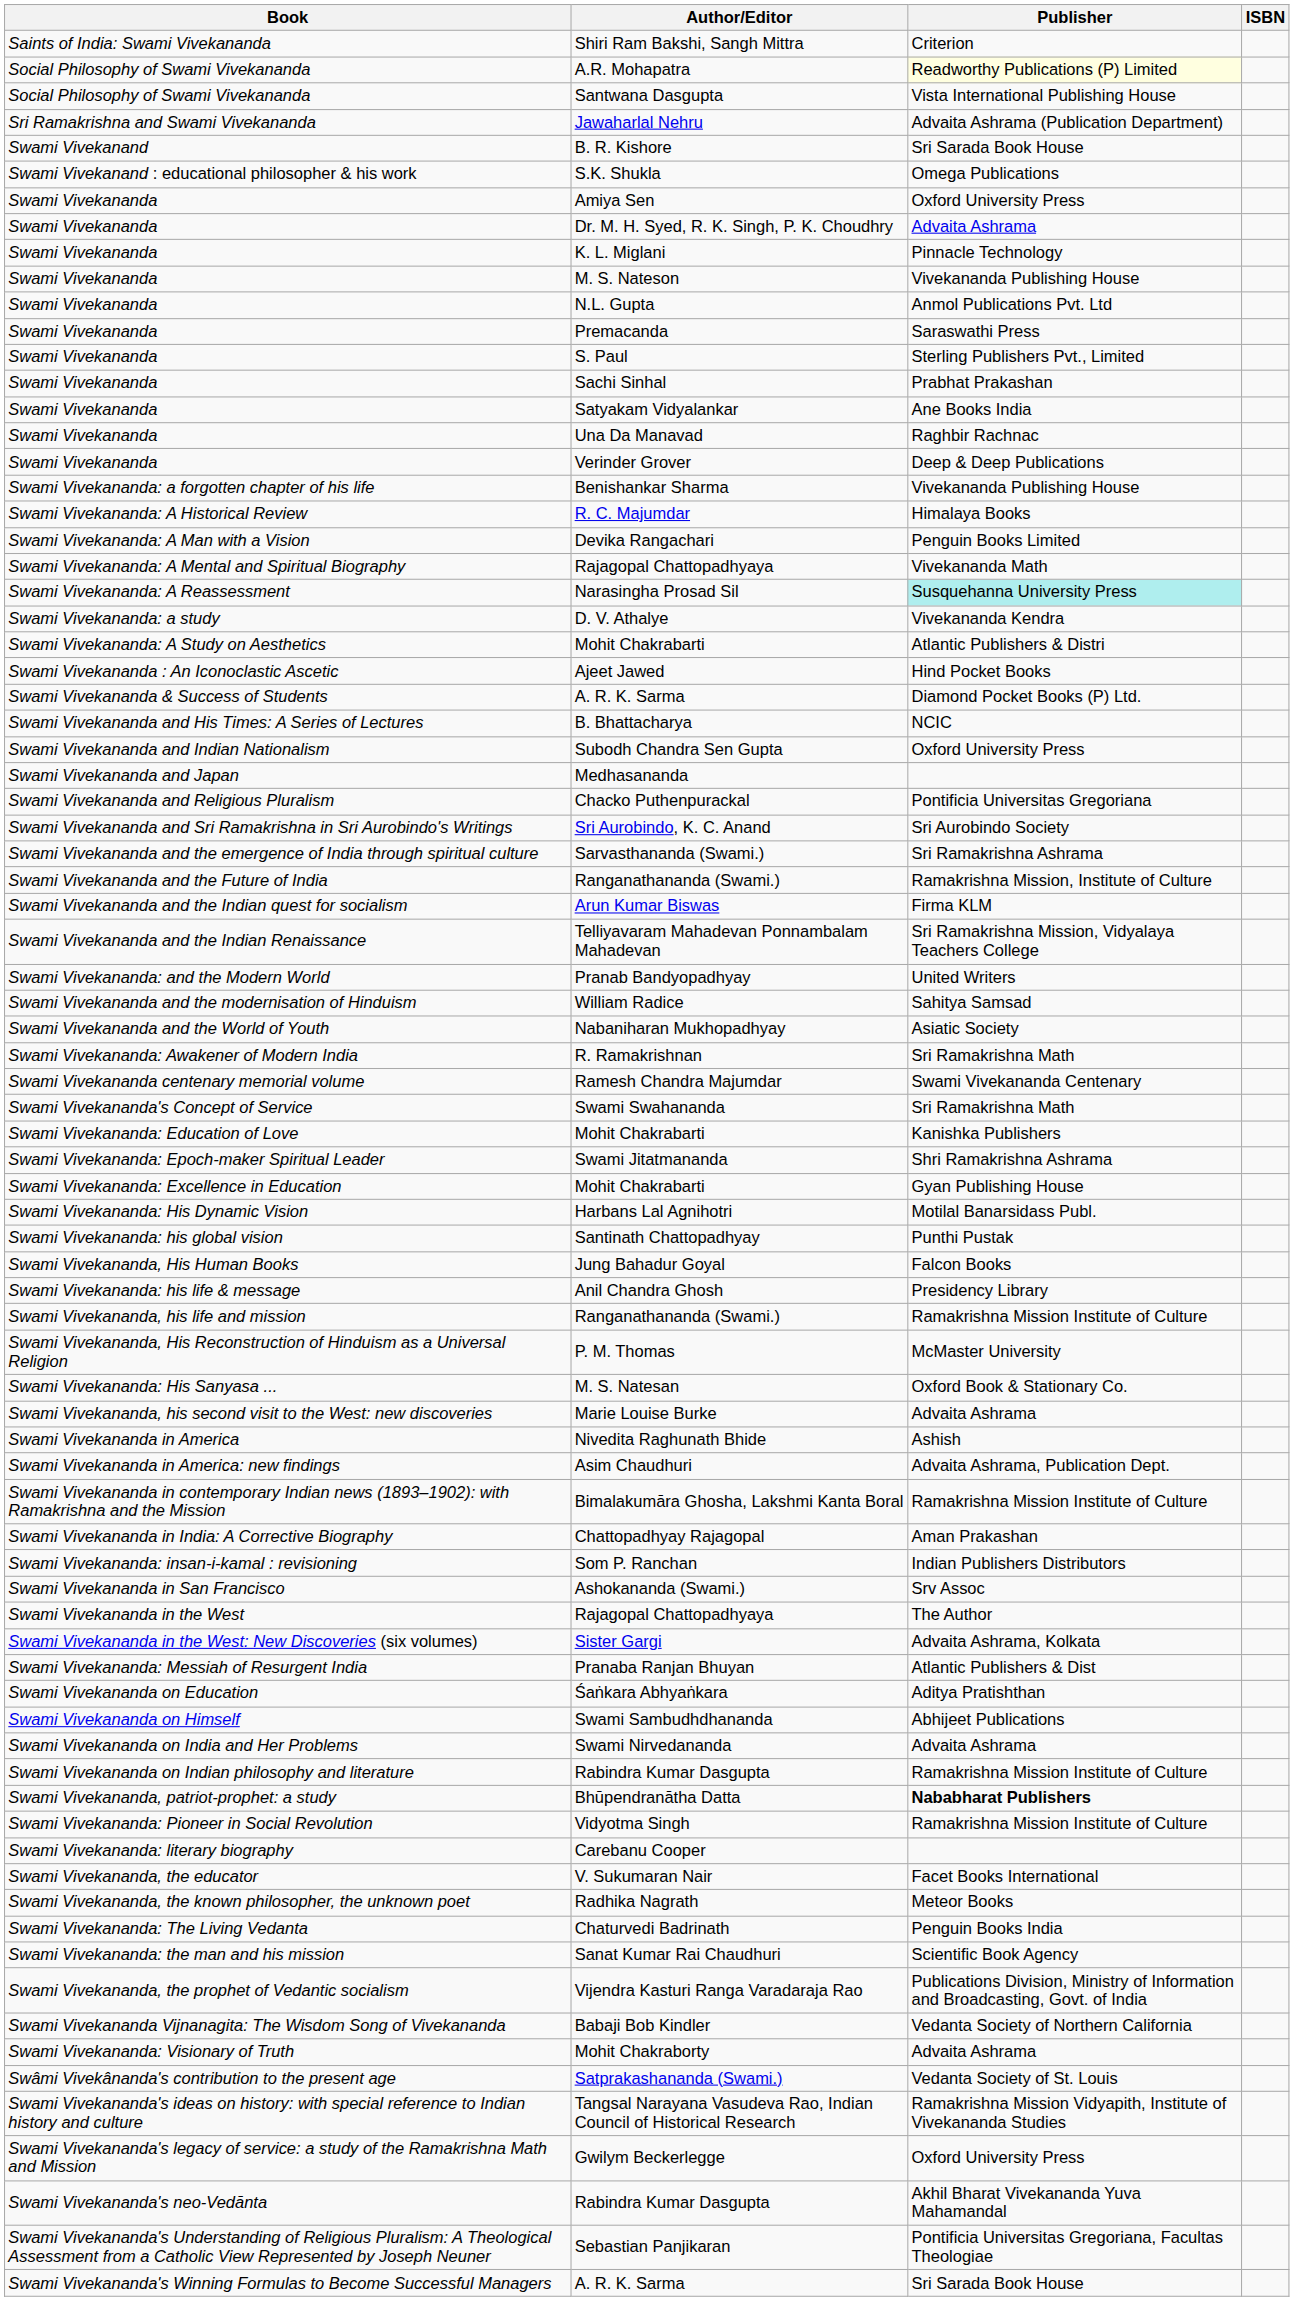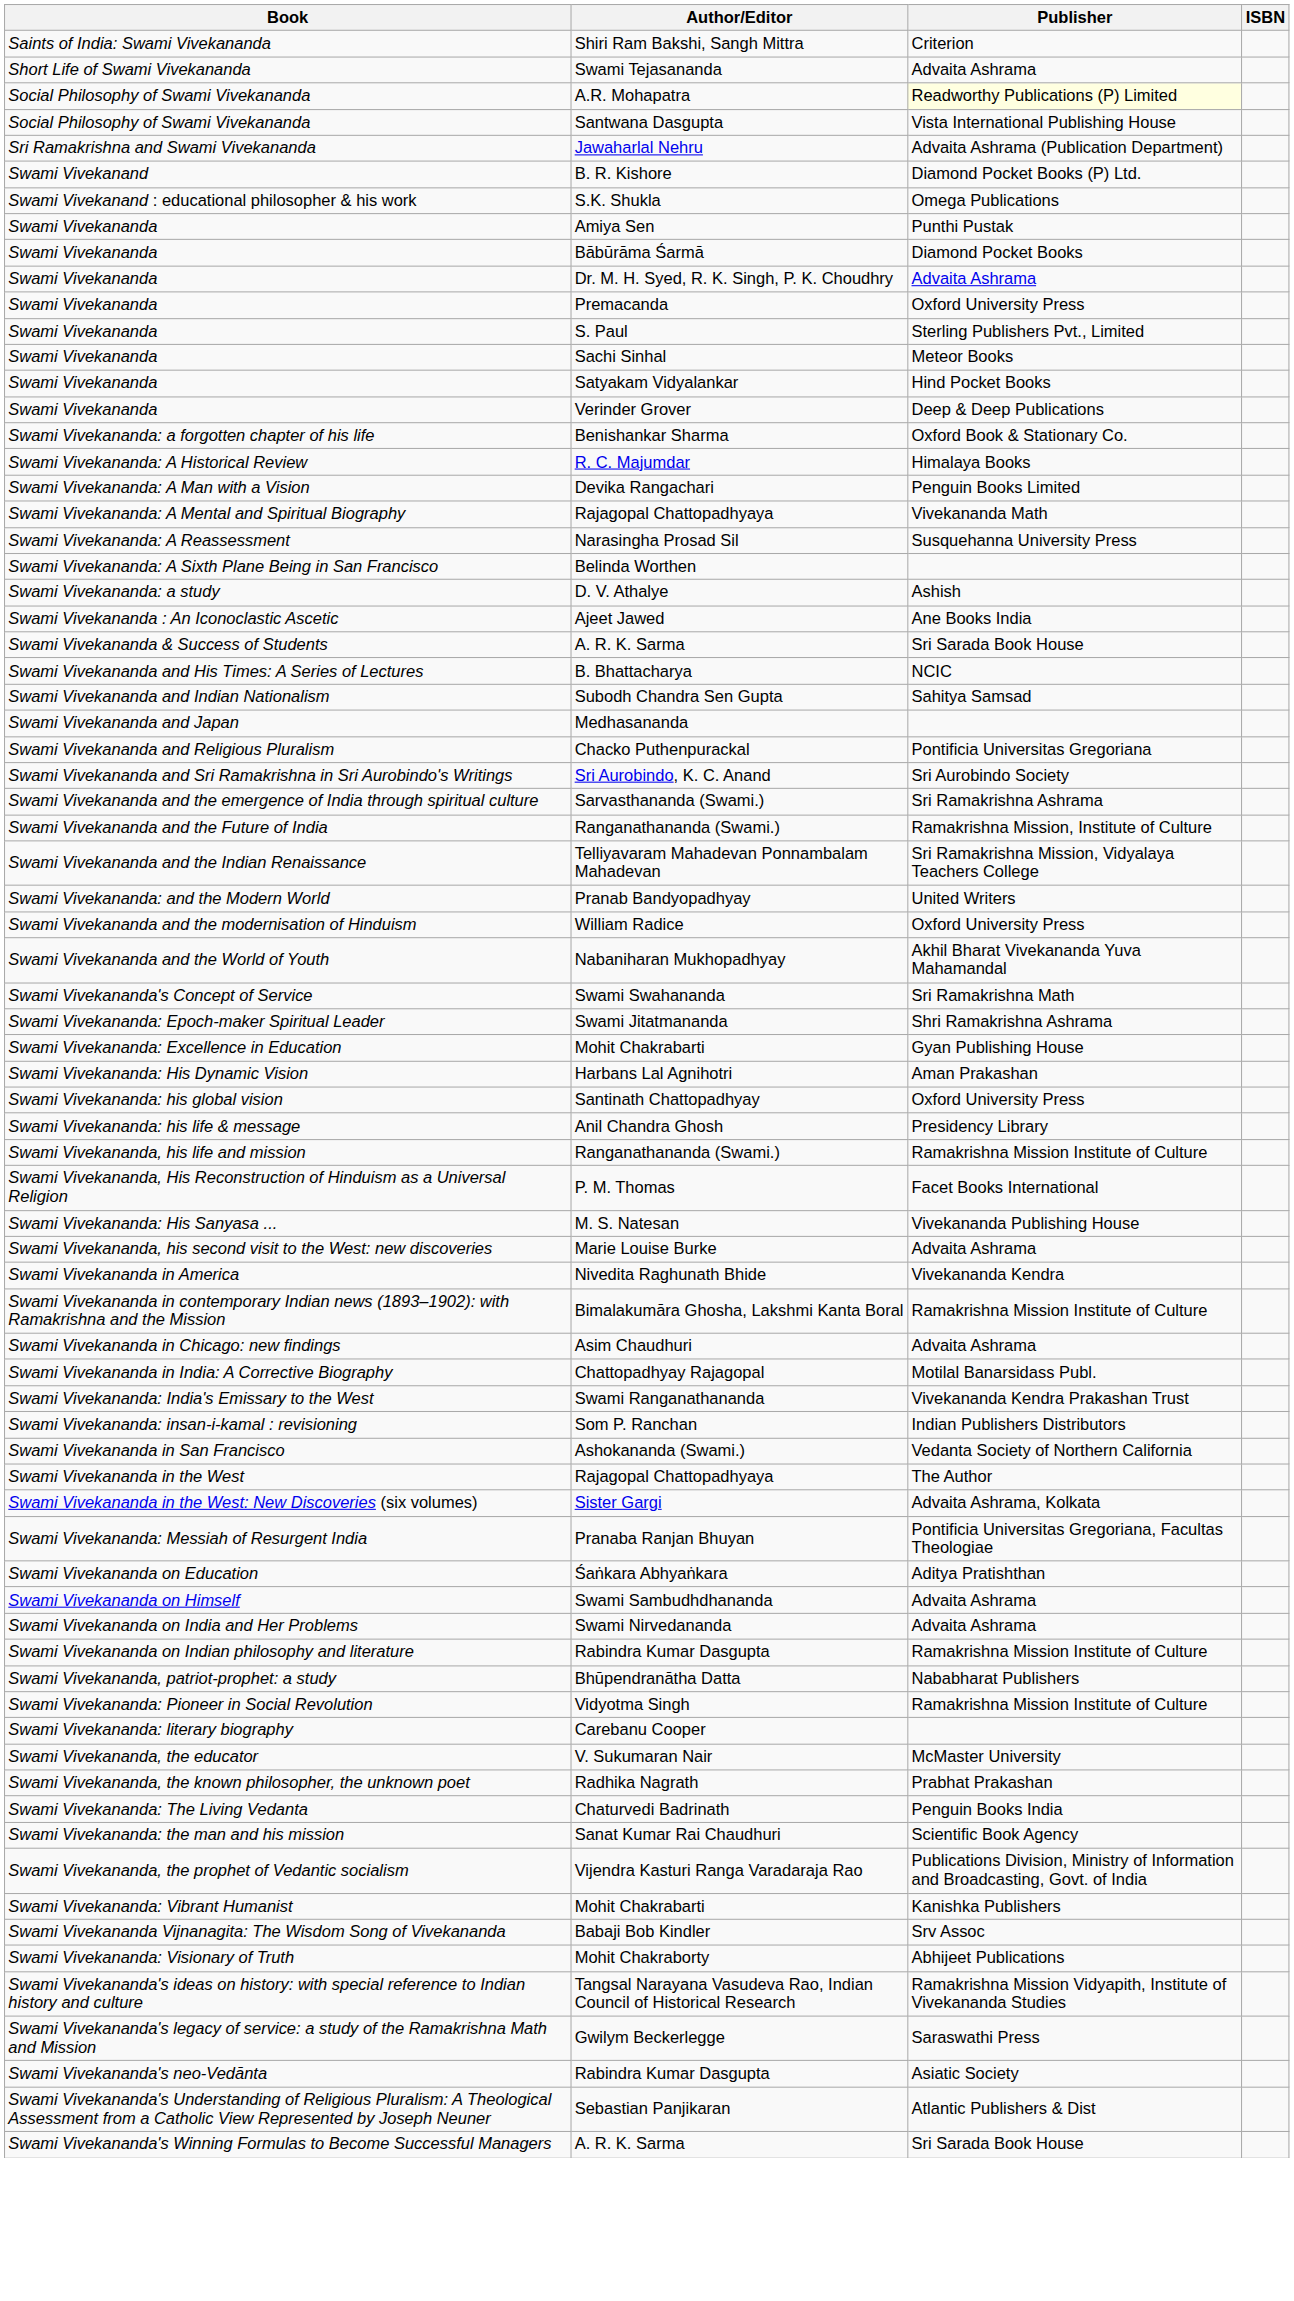+ row: Short Life of Swami Vivekananda | Swami Tejasananda | Advaita Ashrama
B. R. Kishore | Publisher: Sri Sarada Book House -> Diamond Pocket Books (P) Ltd.
Amiya Sen | Publisher: Oxford University Press -> Punthi Pustak
+ row: Swami Vivekananda | Bābūrāma Śarmā | Diamond Pocket Books
- row: Swami Vivekananda | K. L. Miglani | Pinnacle Technology
- row: Swami Vivekananda | M. S. Nateson | Vivekananda Publishing House
- row: Swami Vivekananda | N.L. Gupta | Anmol Publications Pvt. Ltd
Premacanda | Publisher: Saraswathi Press -> Oxford University Press
Sachi Sinhal | Publisher: Prabhat Prakashan -> Meteor Books
Satyakam Vidyalankar | Publisher: Ane Books India -> Hind Pocket Books
- row: Swami Vivekananda | Una Da Manavad | Raghbir Rachnac
Benishankar Sharma | Publisher: Vivekananda Publishing House -> Oxford Book & Stationary Co.
Narasingha Prosad Sil | Publisher: paleturquoise background -> no background
+ row: Swami Vivekananda: A Sixth Plane Being in San Francisco | Belinda Worthen
D. V. Athalye | Publisher: Vivekananda Kendra -> Ashish
- row: Swami Vivekananda: A Study on Aesthetics | Mohit Chakrabarti | Atlantic Publishers & Distri
Ajeet Jawed | Publisher: Hind Pocket Books -> Ane Books India
Swami Vivekananda & Success of Students / A. R. K. Sarma | Publisher: Diamond Pocket Books (P) Ltd. -> Sri Sarada Book House
Subodh Chandra Sen Gupta | Publisher: Oxford University Press -> Sahitya Samsad
- row: Swami Vivekananda and the Indian quest for socialism | Arun Kumar Biswas | Firma KLM
William Radice | Publisher: Sahitya Samsad -> Oxford University Press
Nabaniharan Mukhopadhyay | Publisher: Asiatic Society -> Akhil Bharat Vivekananda Yuva Mahamandal
- row: Swami Vivekananda: Awakener of Modern India | R. Ramakrishnan | Sri Ramakrishna Math
- row: Swami Vivekananda centenary memorial volume | Ramesh Chandra Majumdar | Swami Vivekananda Centenary
- row: Swami Vivekananda: Education of Love | Mohit Chakrabarti | Kanishka Publishers
Harbans Lal Agnihotri | Publisher: Motilal Banarsidass Publ. -> Aman Prakashan
Santinath Chattopadhyay | Publisher: Punthi Pustak -> Oxford University Press
- row: Swami Vivekananda, His Human Books | Jung Bahadur Goyal | Falcon Books
P. M. Thomas | Publisher: McMaster University -> Facet Books International
M. S. Natesan | Publisher: Oxford Book & Stationary Co. -> Vivekananda Publishing House
Nivedita Raghunath Bhide | Publisher: Ashish -> Vivekananda Kendra
- row: Swami Vivekananda in America: new findings | Asim Chaudhuri | Advaita Ashrama, Publication Dept.
+ row: Swami Vivekananda in Chicago: new findings | Asim Chaudhuri | Advaita Ashrama
Chattopadhyay Rajagopal | Publisher: Aman Prakashan -> Motilal Banarsidass Publ.
+ row: Swami Vivekananda: India's Emissary to the West | Swami Ranganathananda | Vivekananda Kendra Prakashan Trust
Ashokananda (Swami.) | Publisher: Srv Assoc -> Vedanta Society of Northern California
Pranaba Ranjan Bhuyan | Publisher: Atlantic Publishers & Dist -> Pontificia Universitas Gregoriana, Facultas Theologiae
Swami Sambudhdhananda | Publisher: Abhijeet Publications -> Advaita Ashrama
Bhūpendranātha Datta | Publisher: bold -> normal
V. Sukumaran Nair | Publisher: Facet Books International -> McMaster University
Radhika Nagrath | Publisher: Meteor Books -> Prabhat Prakashan
+ row: Swami Vivekananda: Vibrant Humanist | Mohit Chakrabarti | Kanishka Publishers
Babaji Bob Kindler | Publisher: Vedanta Society of Northern California -> Srv Assoc
Mohit Chakraborty | Publisher: Advaita Ashrama -> Abhijeet Publications
- row: Swâmi Vivekânanda's contribution to the present age | Satprakashananda (Swami.) | Vedanta Society of St. Louis
Gwilym Beckerlegge | Publisher: Oxford University Press -> Saraswathi Press
Swami Vivekananda's neo-Vedānta / Rabindra Kumar Dasgupta | Publisher: Akhil Bharat Vivekananda Yuva Mahamandal -> Asiatic Society
Sebastian Panjikaran | Publisher: Pontificia Universitas Gregoriana, Facultas Theologiae -> Atlantic Publishers & Dist
